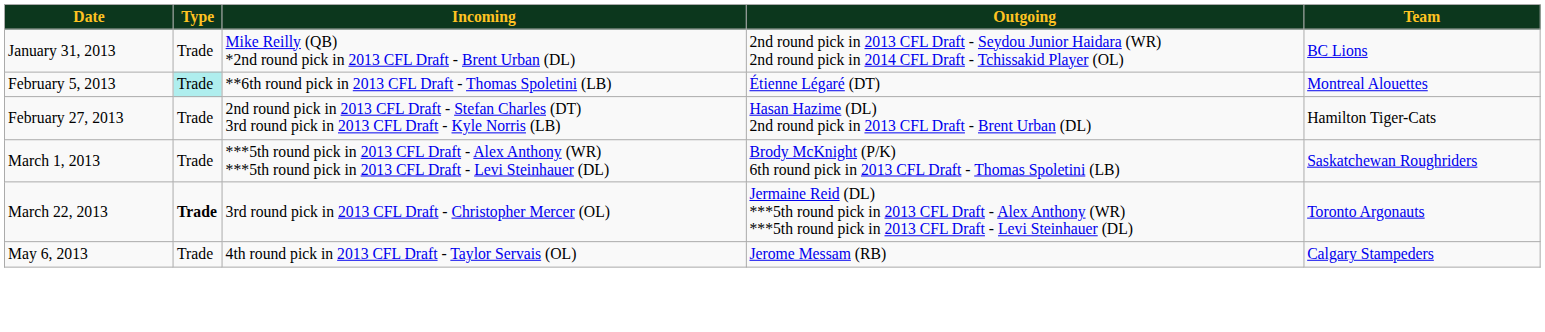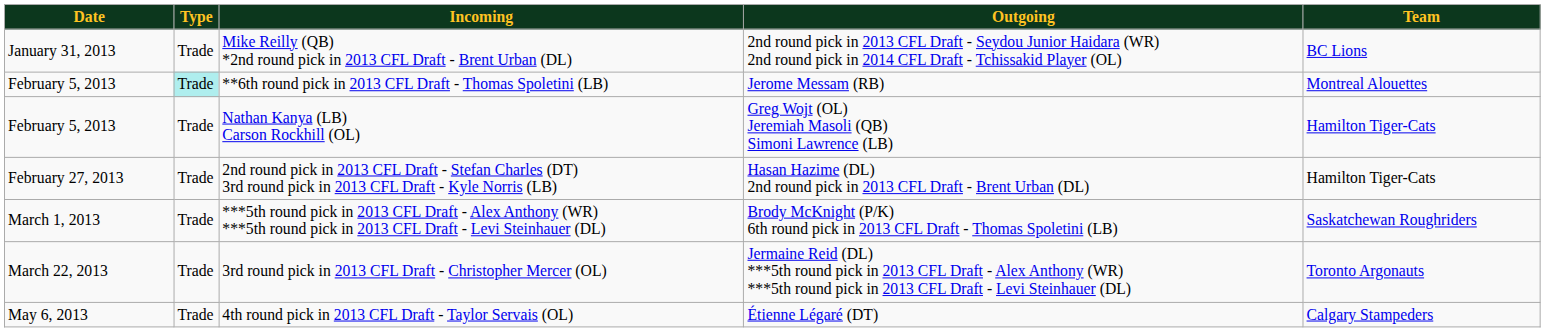**6th round pick in 2013 CFL Draft - Thomas Spoletini (LB) | Outgoing: Étienne Légaré (DT) -> Jerome Messam (RB)
+ row: February 5, 2013 | Trade | Nathan Kanya (LB) Carson Rockhill (OL) | Greg Wojt (OL) Jeremiah Masoli (QB) Simoni Lawrence (LB) | Hamilton Tiger-Cats
3rd round pick in 2013 CFL Draft - Christopher Mercer (OL) | Type: bold -> normal
4th round pick in 2013 CFL Draft - Taylor Servais (OL) | Outgoing: Jerome Messam (RB) -> Étienne Légaré (DT)
